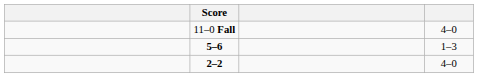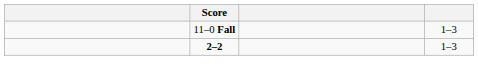11–0 Fall | column 4: 4–0 -> 1–3
- row: 5–6 | 1–3
2–2 | column 4: 4–0 -> 1–3
